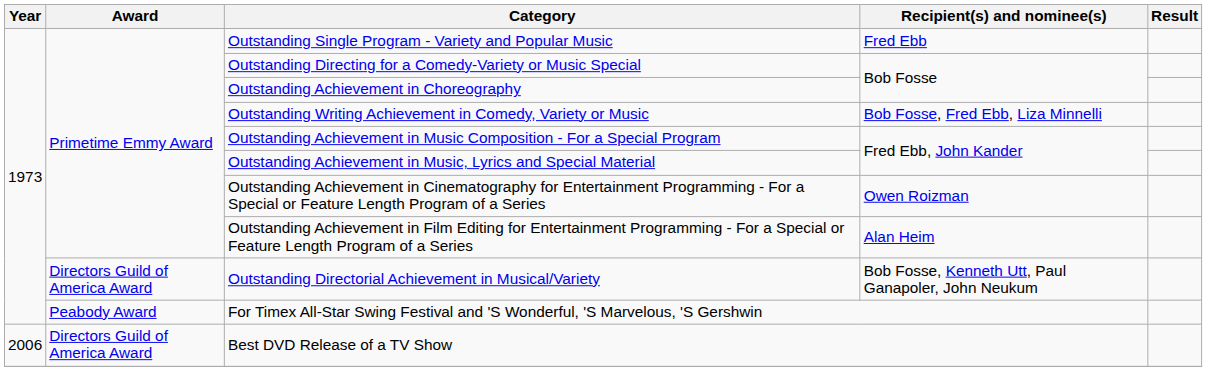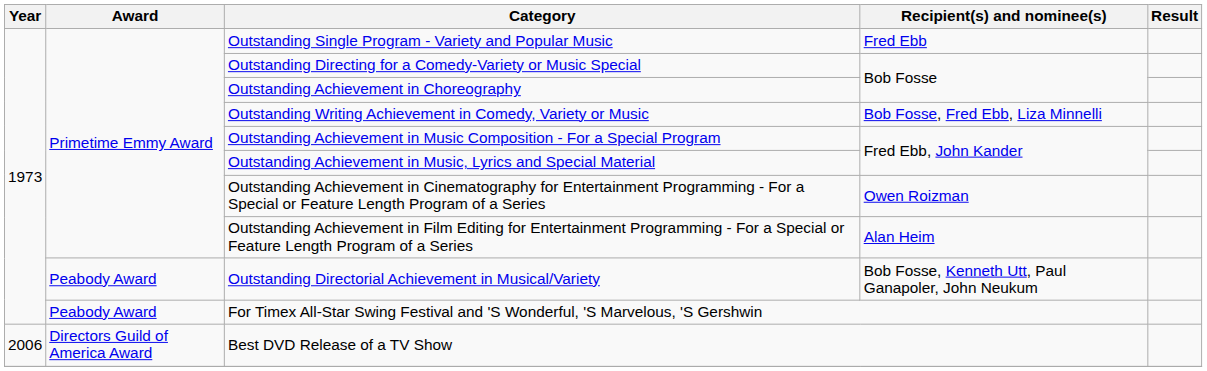Outstanding Directorial Achievement in Musical/Variety | Award: Directors Guild of America Award -> Peabody Award
